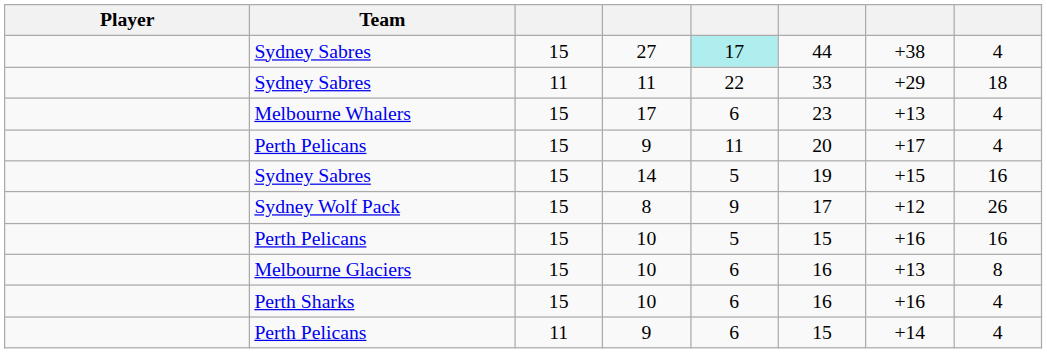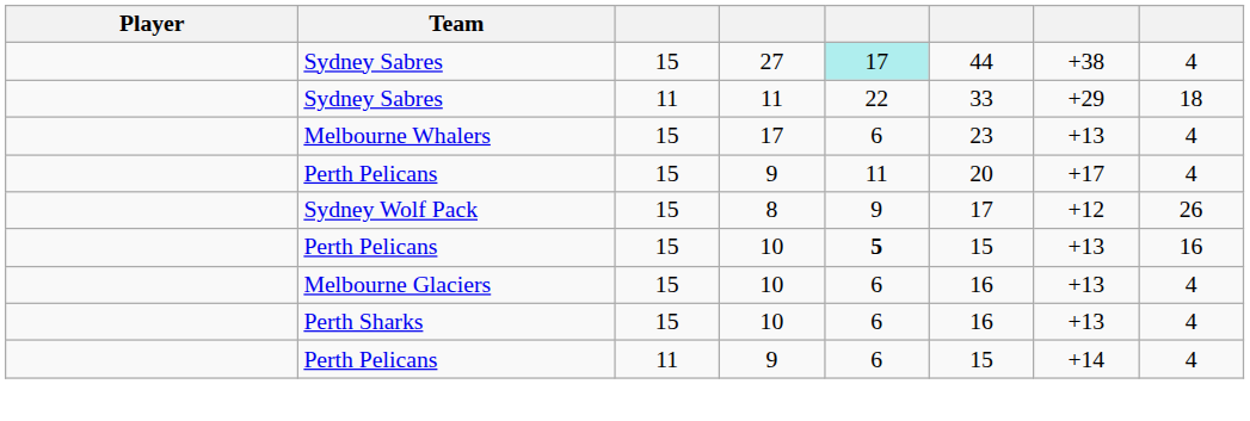- row: Sydney Sabres | 15 | 14 | 5 | 19 | +15 | 16
Perth Pelicans / 10 | column 5: normal -> bold
Perth Pelicans / 10 | column 7: +16 -> +13
Melbourne Glaciers / 10 | column 8: 8 -> 4
Perth Sharks / 10 | column 7: +16 -> +13
